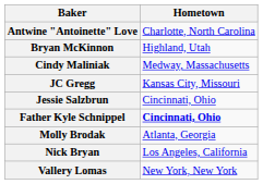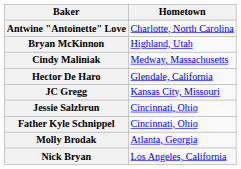+ row: Hector De Haro | Glendale, California
Father Kyle Schnippel | Hometown: bold -> normal
- row: Vallery Lomas | New York, New York
